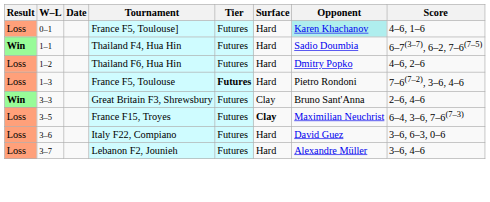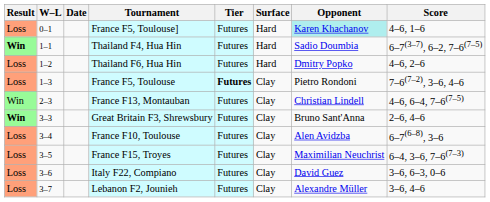France F5, Toulouse | Surface: Hard -> Clay
+ row: Win | 2–3 | France F13, Montauban | Futures | Clay | Christian Lindell | 4–6, 6–4, 7–6(7–5)
+ row: Loss | 3–4 | France F10, Toulouse | Futures | Clay | Alen Avidzba | 6–7(6–8), 3–6
France F15, Troyes | Surface: bold -> normal
Italy F22, Compiano | Surface: Hard -> Clay
Lebanon F2, Jounieh | Surface: Hard -> Clay
